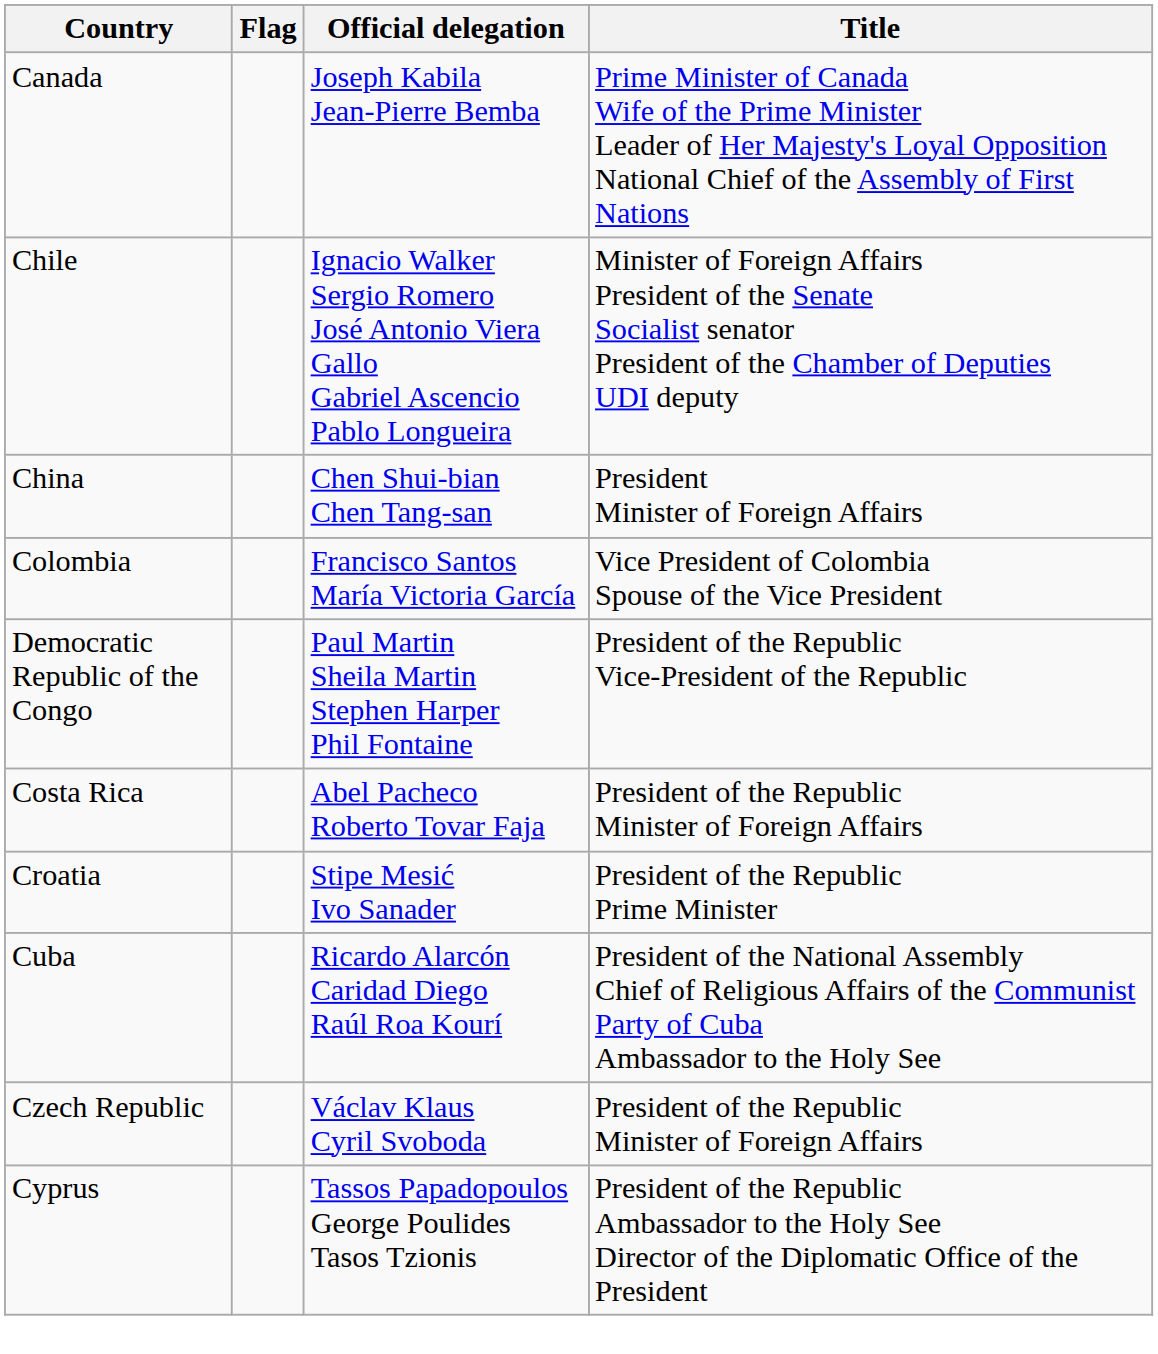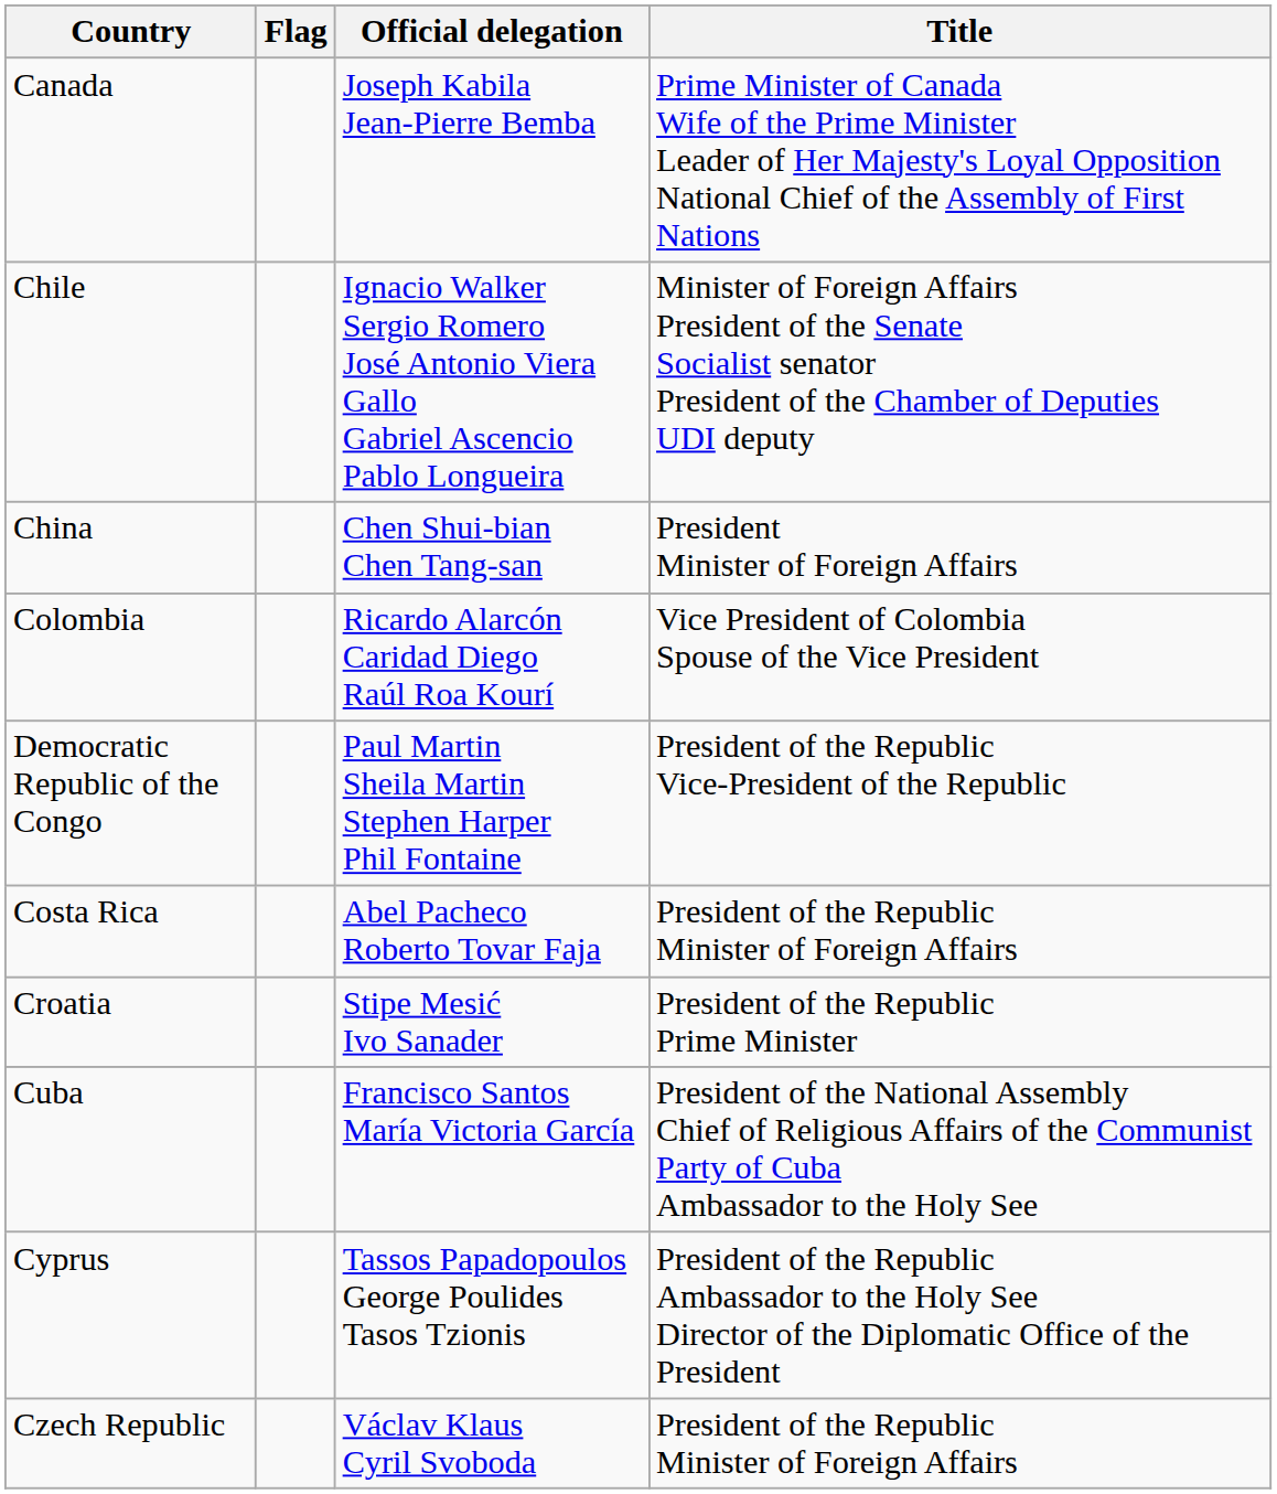Colombia | Official delegation: Francisco Santos María Victoria García -> Ricardo Alarcón Caridad Diego Raúl Roa Kourí
Cuba | Official delegation: Ricardo Alarcón Caridad Diego Raúl Roa Kourí -> Francisco Santos María Victoria García
rows swapped: Cyprus <-> Czech Republic
